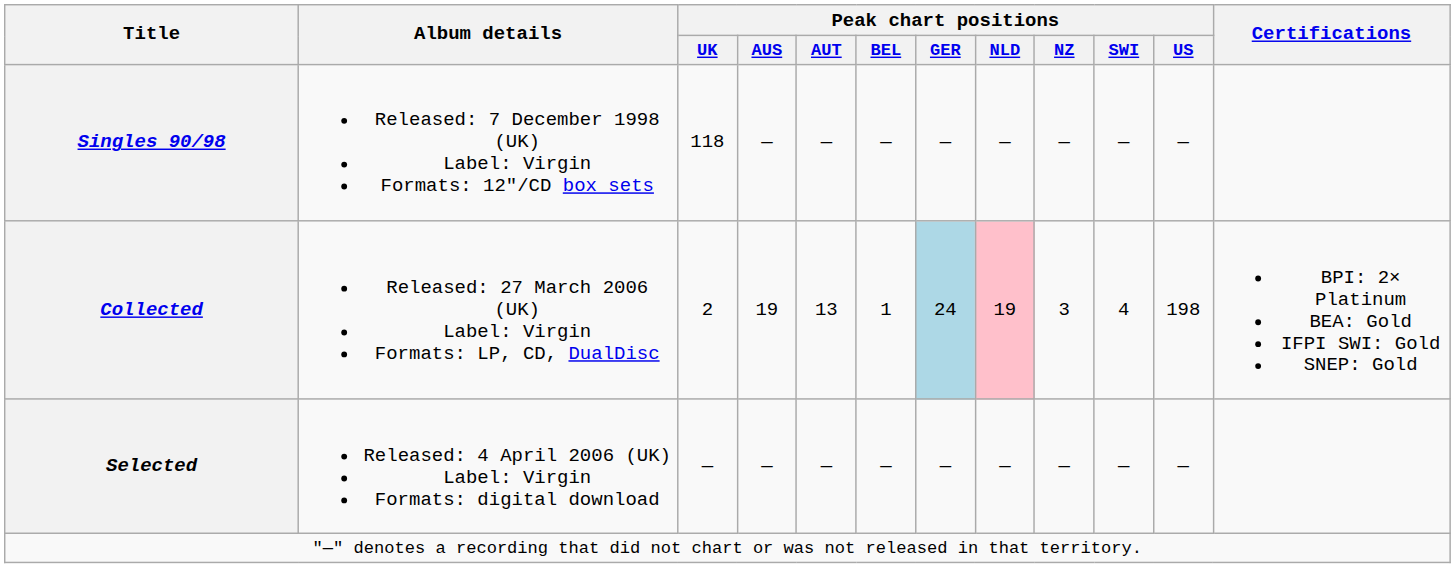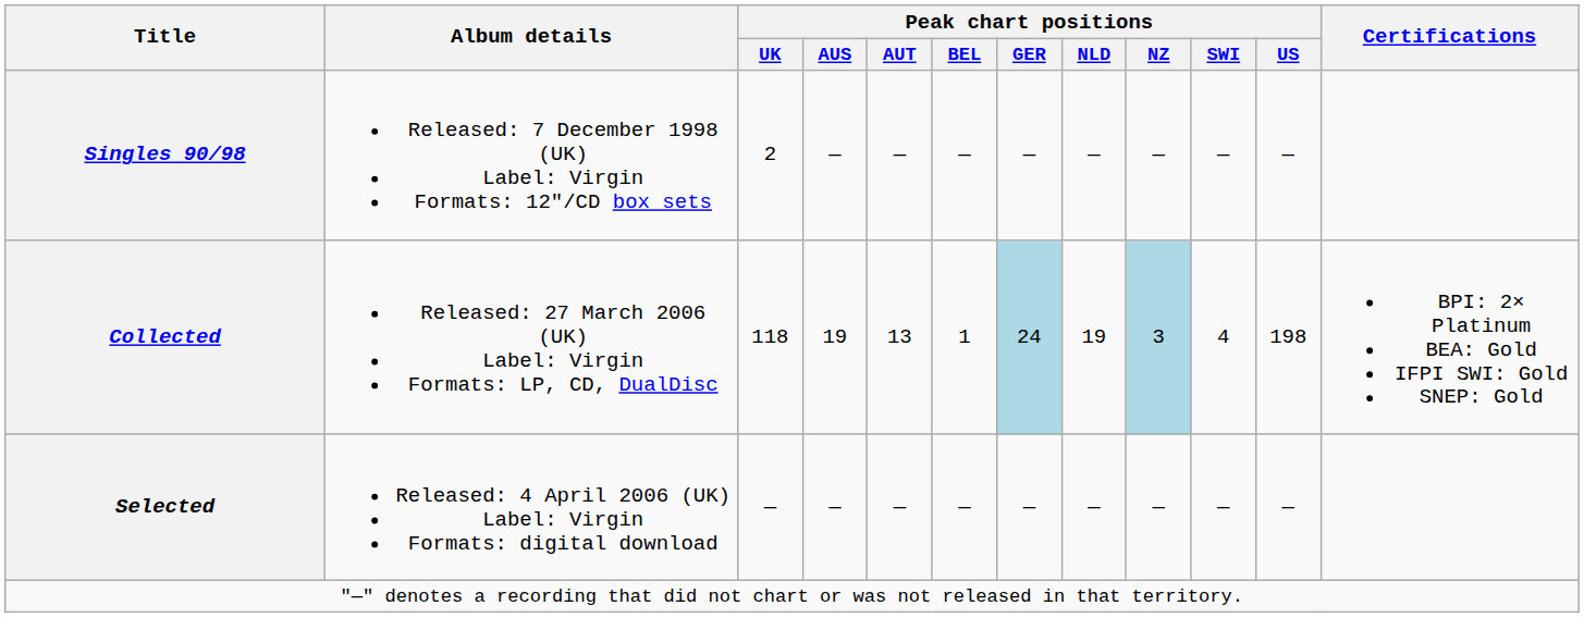Singles 90/98 | Peak chart positions / UK: 118 -> 2
Collected | Peak chart positions / UK: 2 -> 118
Collected | Peak chart positions / NLD: pink background -> no background
Collected | Peak chart positions / NZ: no background -> lightblue background
